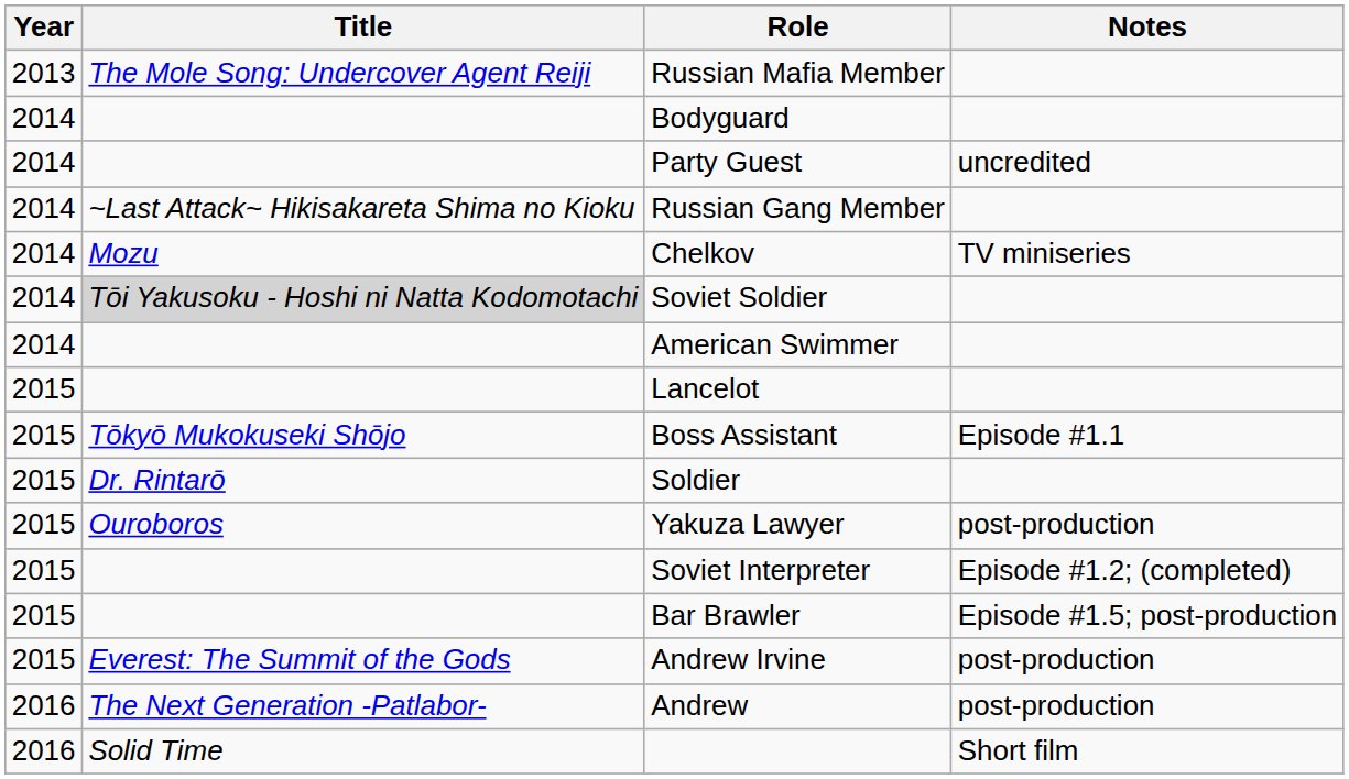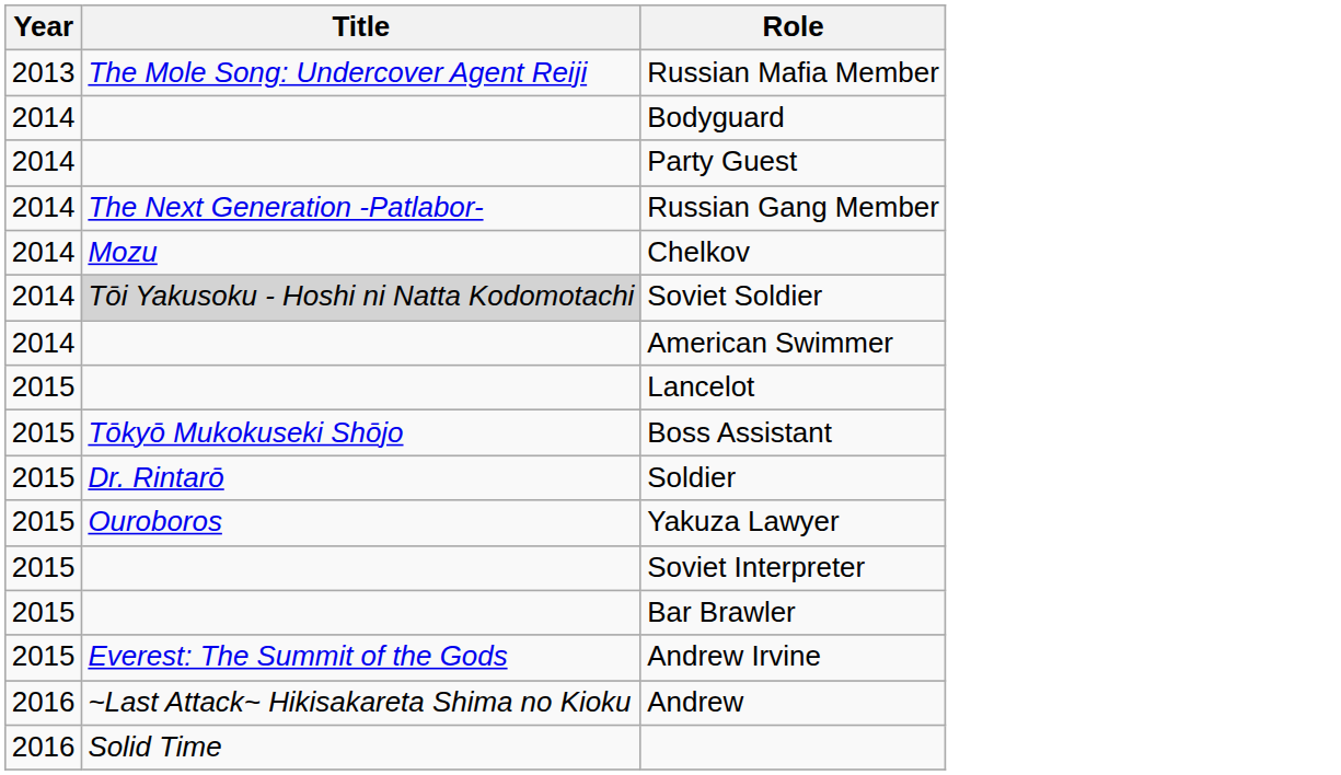- column: Notes | uncredited | TV miniseries | Episode #1.1 | post-production | Episode #1.2; (completed) | Episode #1.5; post-production | post-production | post-production | Short film
Russian Gang Member | Title: ~Last Attack~ Hikisakareta Shima no Kioku -> The Next Generation -Patlabor-
Andrew | Title: The Next Generation -Patlabor- -> ~Last Attack~ Hikisakareta Shima no Kioku
